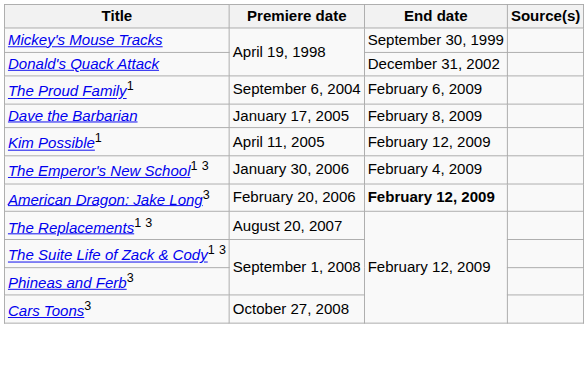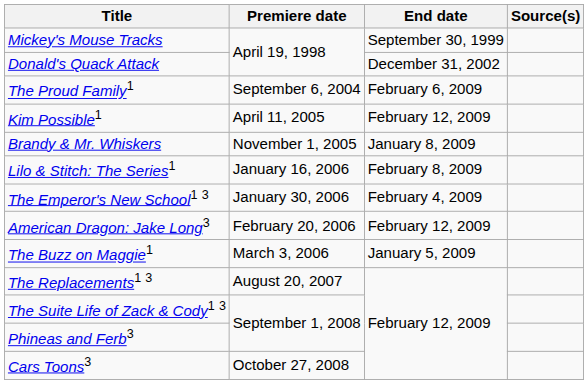- row: Dave the Barbarian | January 17, 2005 | February 8, 2009
+ row: Brandy & Mr. Whiskers | November 1, 2005 | January 8, 2009
+ row: Lilo & Stitch: The Series1 | January 16, 2006 | February 8, 2009
American Dragon: Jake Long3 | End date: bold -> normal
+ row: The Buzz on Maggie1 | March 3, 2006 | January 5, 2009
